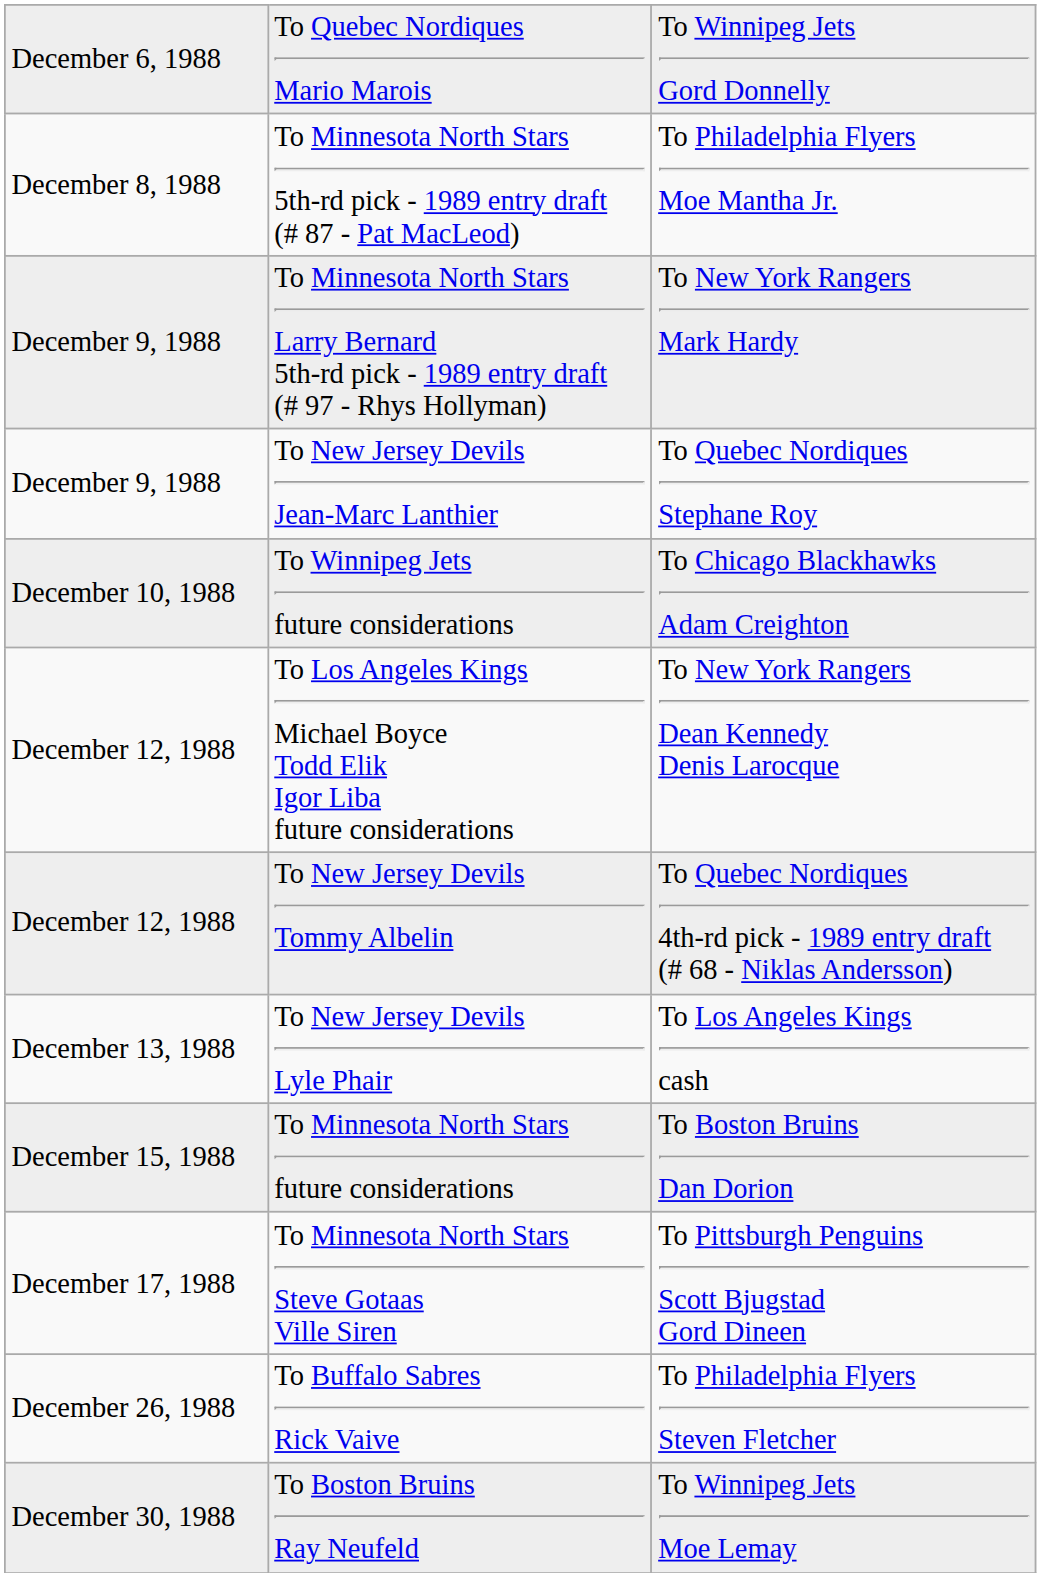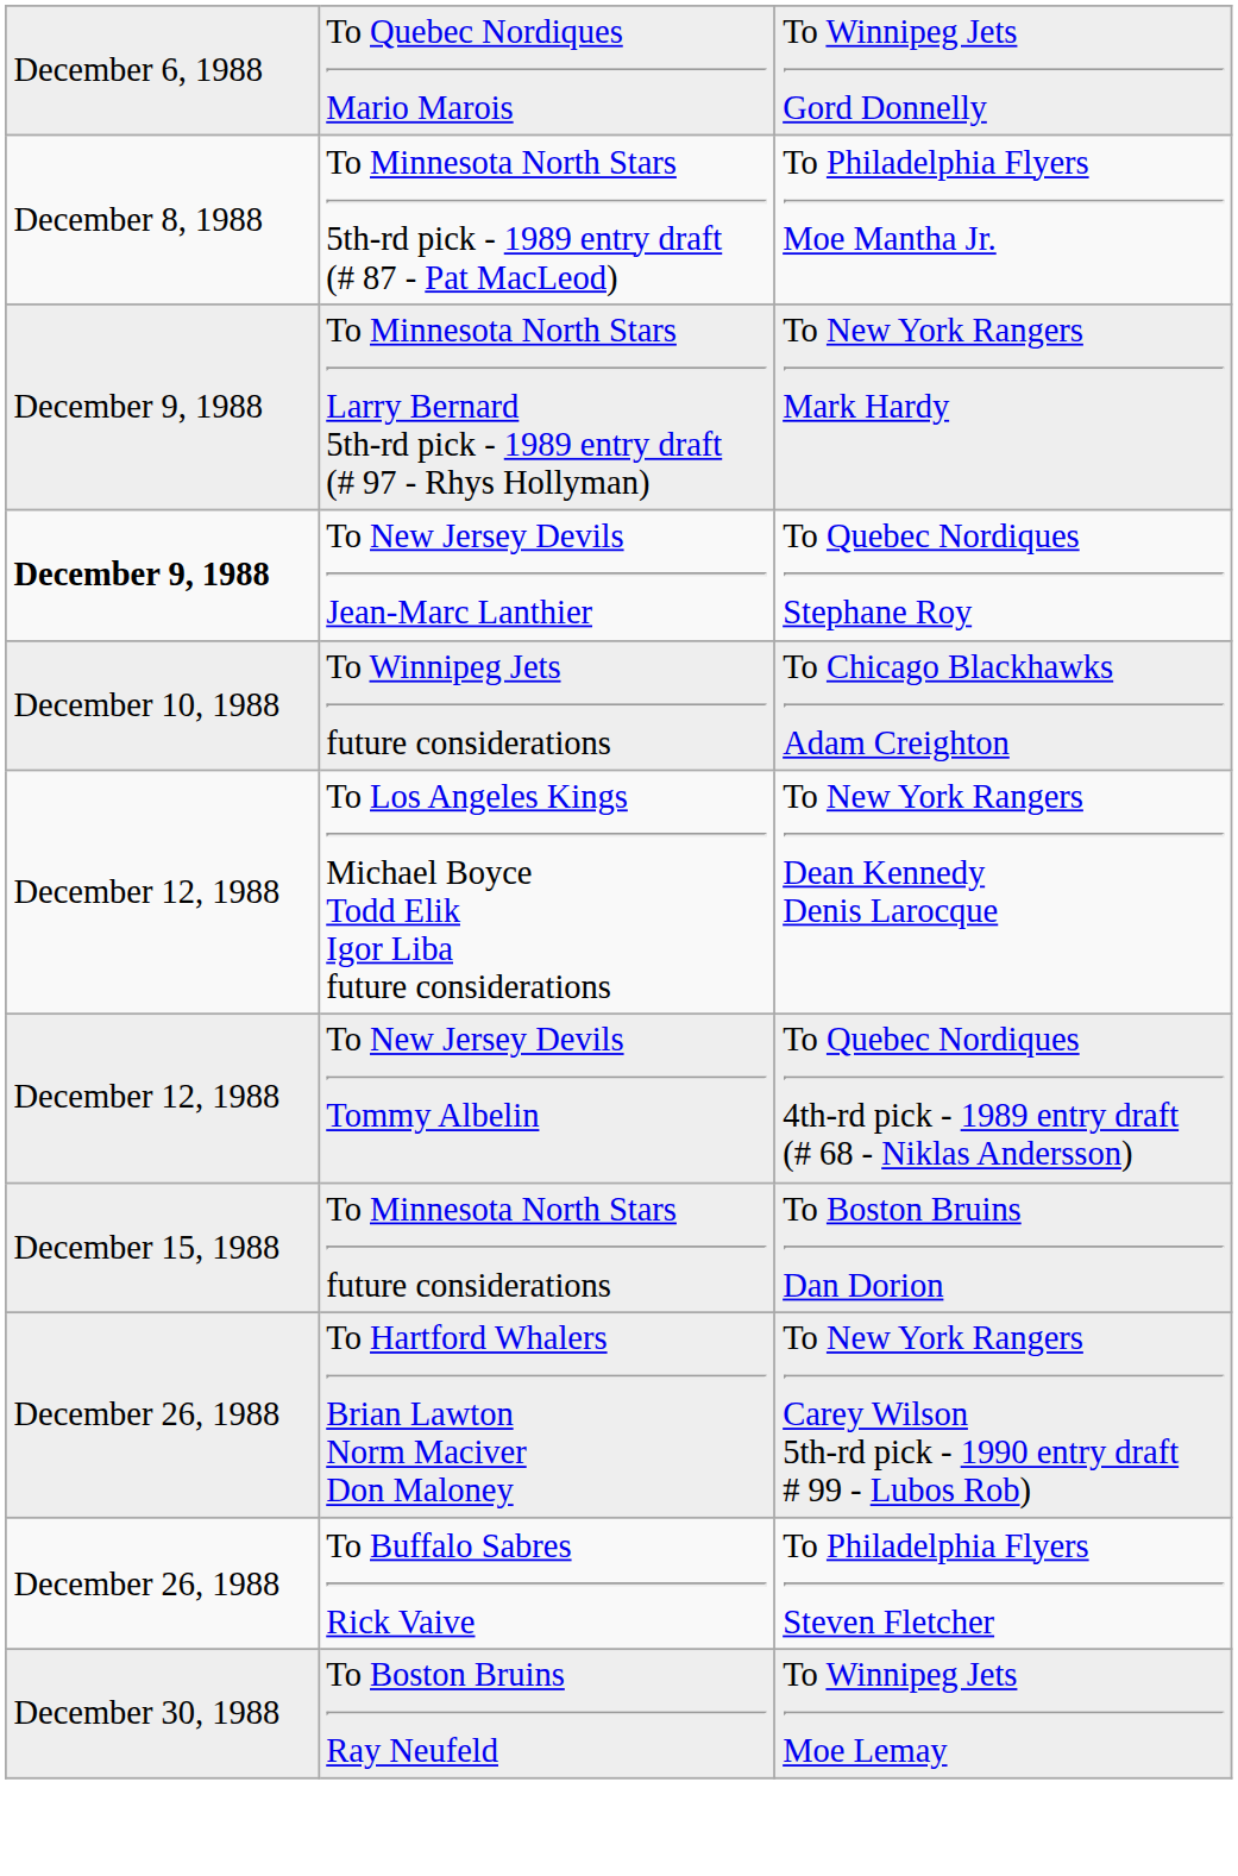To New Jersey Devils Jean-Marc Lanthier | column 1: normal -> bold
- row: December 13, 1988 | To New Jersey Devils Lyle Phair | To Los Angeles Kings cash
- row: December 17, 1988 | To Minnesota North Stars Steve Gotaas Ville Siren | To Pittsburgh Penguins Scott Bjugstad Gord Dineen
+ row: December 26, 1988 | To Hartford Whalers Brian Lawton Norm Maciver Don Maloney | To New York Rangers Carey Wilson 5th-rd pick - 1990 entry draft # 99 - Lubos Rob)
